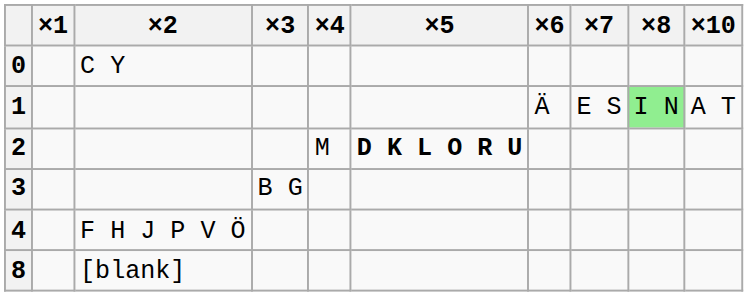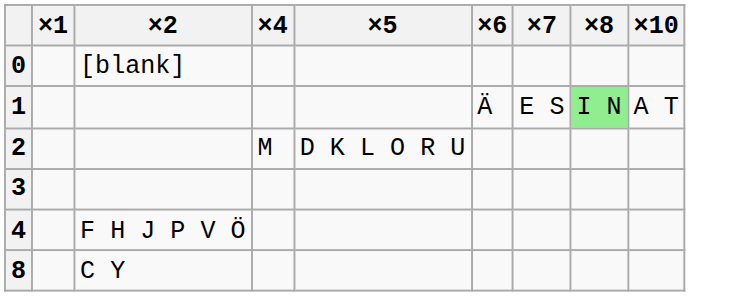- column: ×3 | B G
0 | ×2: C Y -> [blank]
2 | ×5: bold -> normal
8 | ×2: [blank] -> C Y
